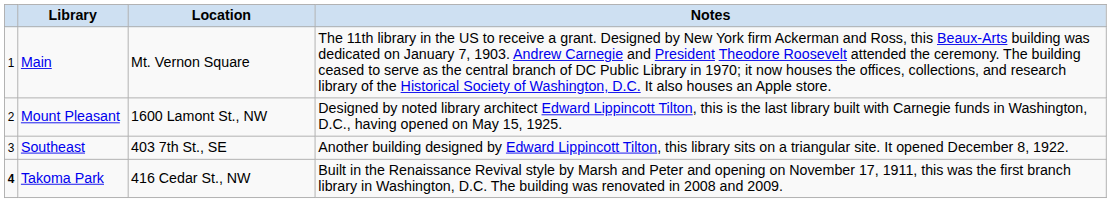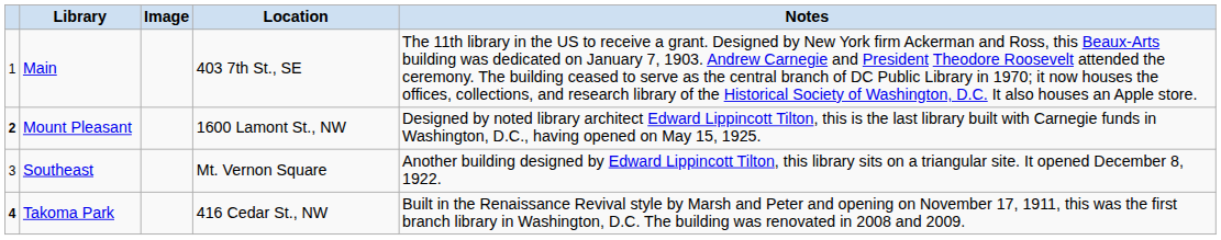+ column: Image
Main | Location: Mt. Vernon Square -> 403 7th St., SE
Mount Pleasant | column 1: normal -> bold
Southeast | Location: 403 7th St., SE -> Mt. Vernon Square
